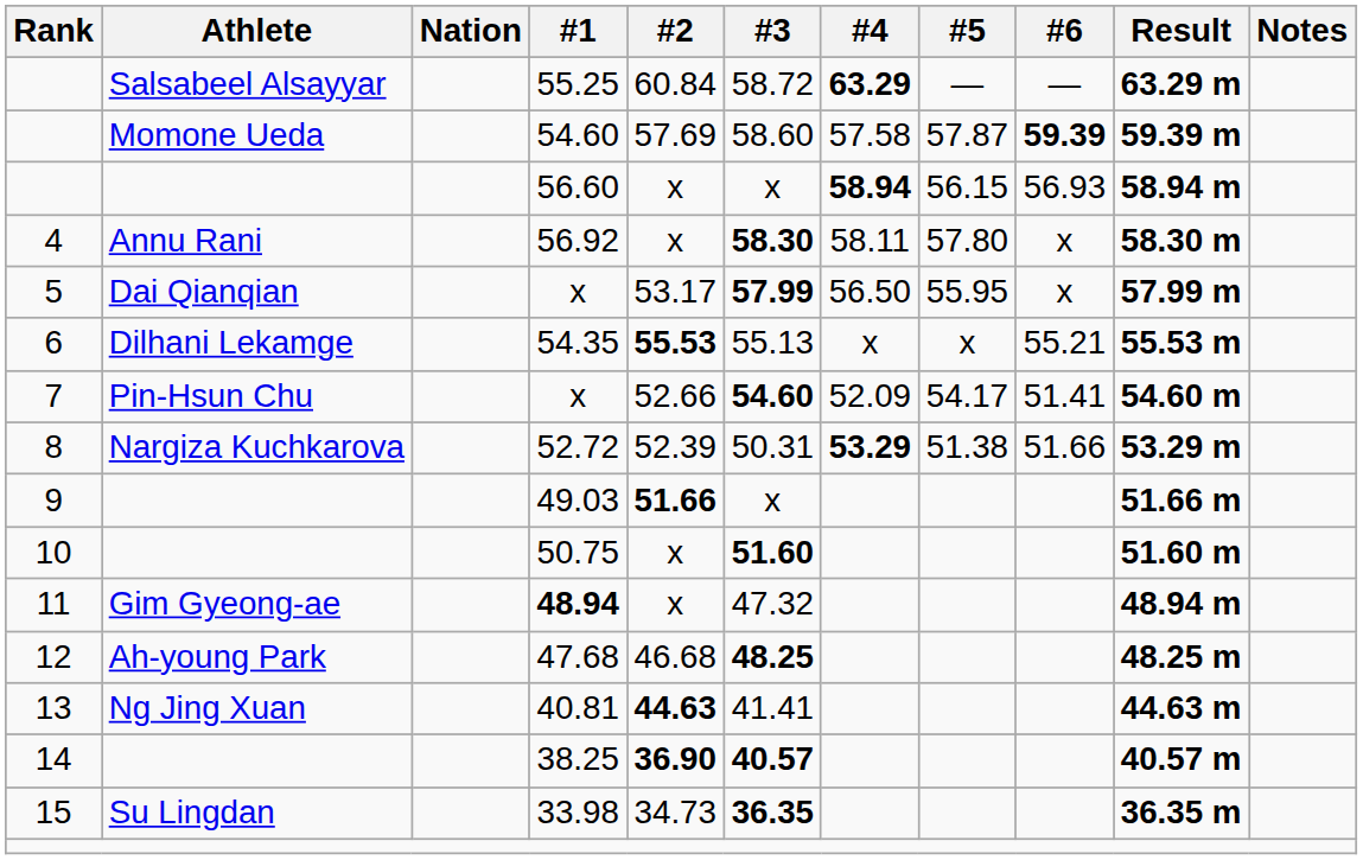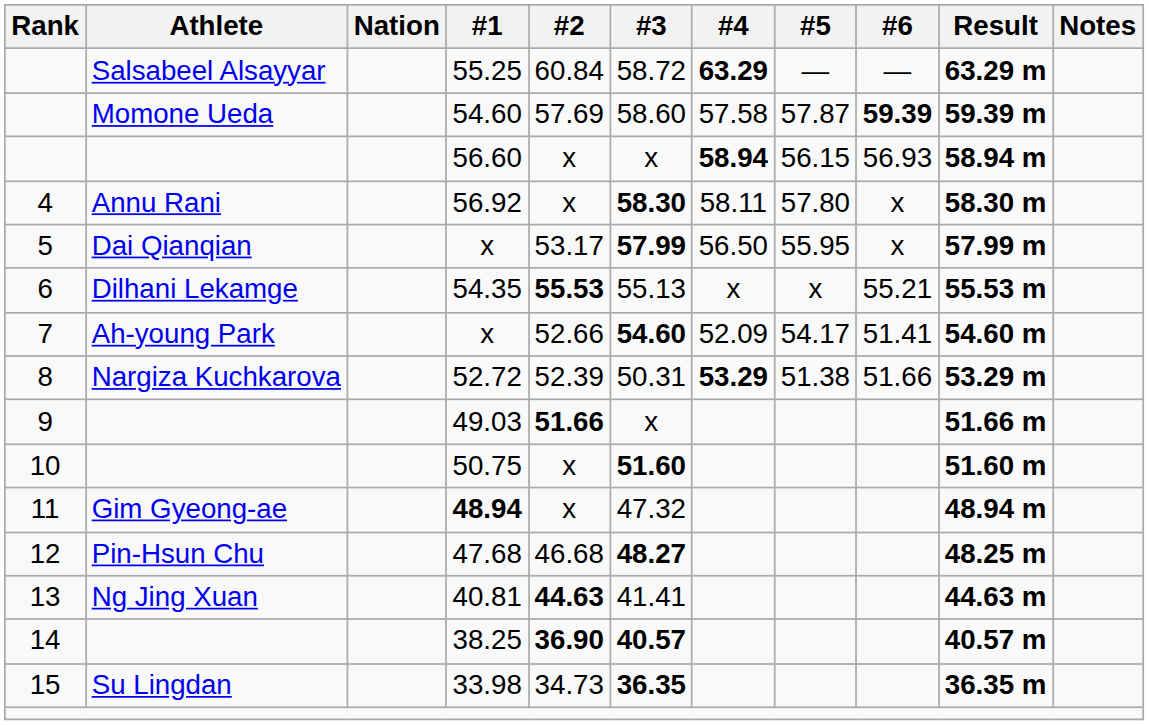7 / x | Athlete: Pin-Hsun Chu -> Ah-young Park
47.68 | Athlete: Ah-young Park -> Pin-Hsun Chu
47.68 | #3: 48.25 -> 48.27
